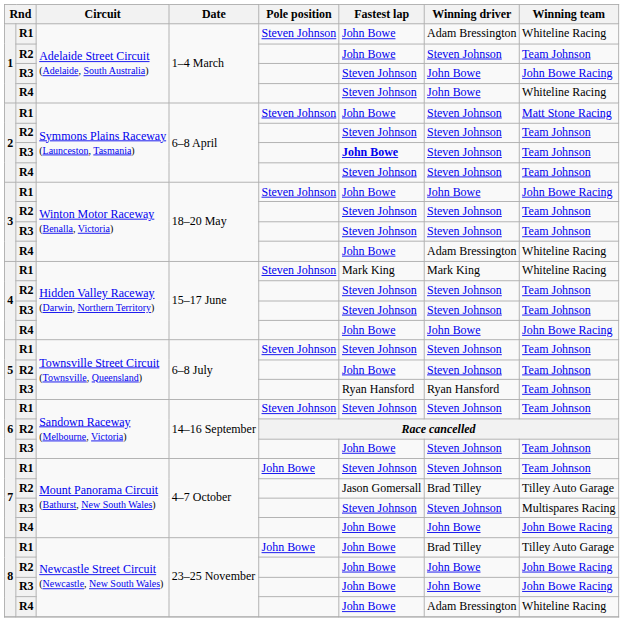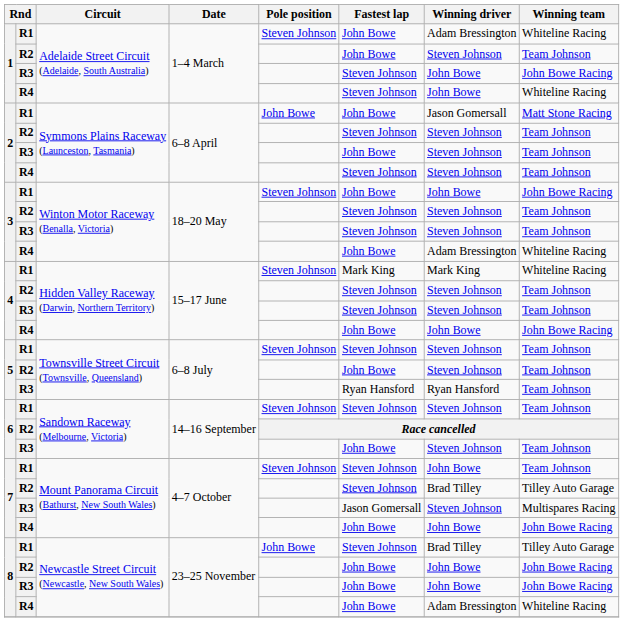2 / R1 | Pole position: Steven Johnson -> John Bowe
2 / R1 | Winning driver: Steven Johnson -> Jason Gomersall
2 / R3 | Fastest lap: bold -> normal
7 / R1 | Pole position: John Bowe -> Steven Johnson
7 / R1 | Winning driver: Steven Johnson -> John Bowe
7 / R2 | Fastest lap: Jason Gomersall -> Steven Johnson
7 / R3 | Fastest lap: Steven Johnson -> Jason Gomersall
8 / R1 | Fastest lap: John Bowe -> Steven Johnson
